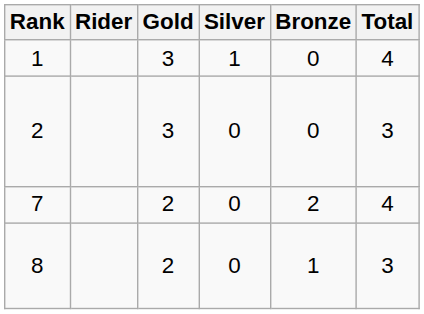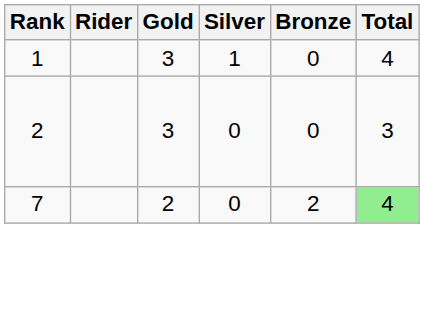7 | Total: no background -> lightgreen background
- row: 8 | 2 | 0 | 1 | 3
